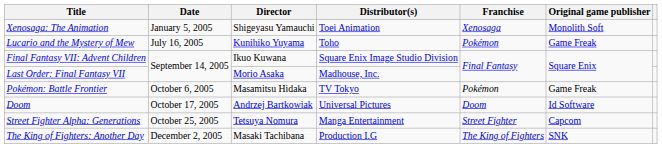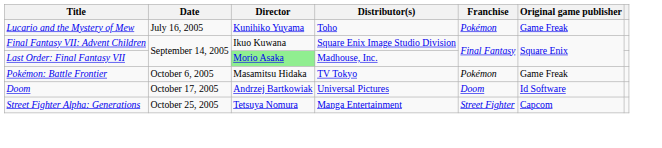- row: Xenosaga: The Animation | January 5, 2005 | Shigeyasu Yamauchi | Toei Animation | Xenosaga | Monolith Soft
Last Order: Final Fantasy VII | Director: no background -> lightgreen background
- row: The King of Fighters: Another Day | December 2, 2005 | Masaki Tachibana | Production I.G | The King of Fighters | SNK
